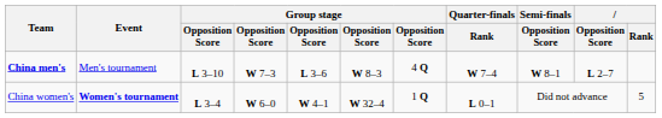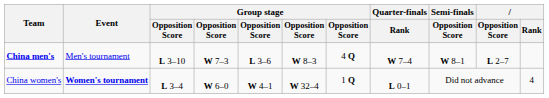China women's | Rank: 5 -> 4
